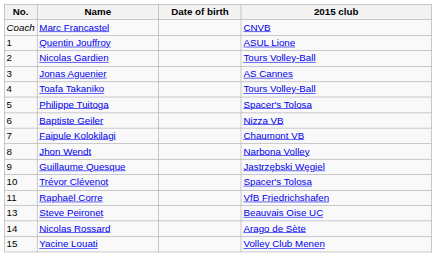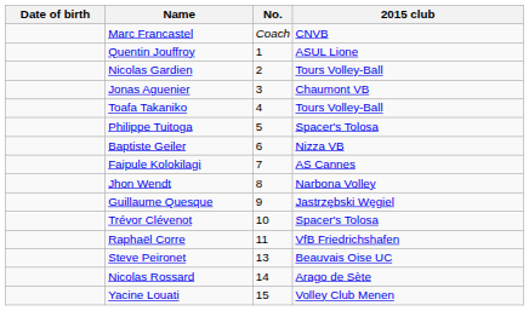columns swapped: No. <-> Date of birth
Jonas Aguenier | 2015 club: AS Cannes -> Chaumont VB
Faipule Kolokilagi | 2015 club: Chaumont VB -> AS Cannes
